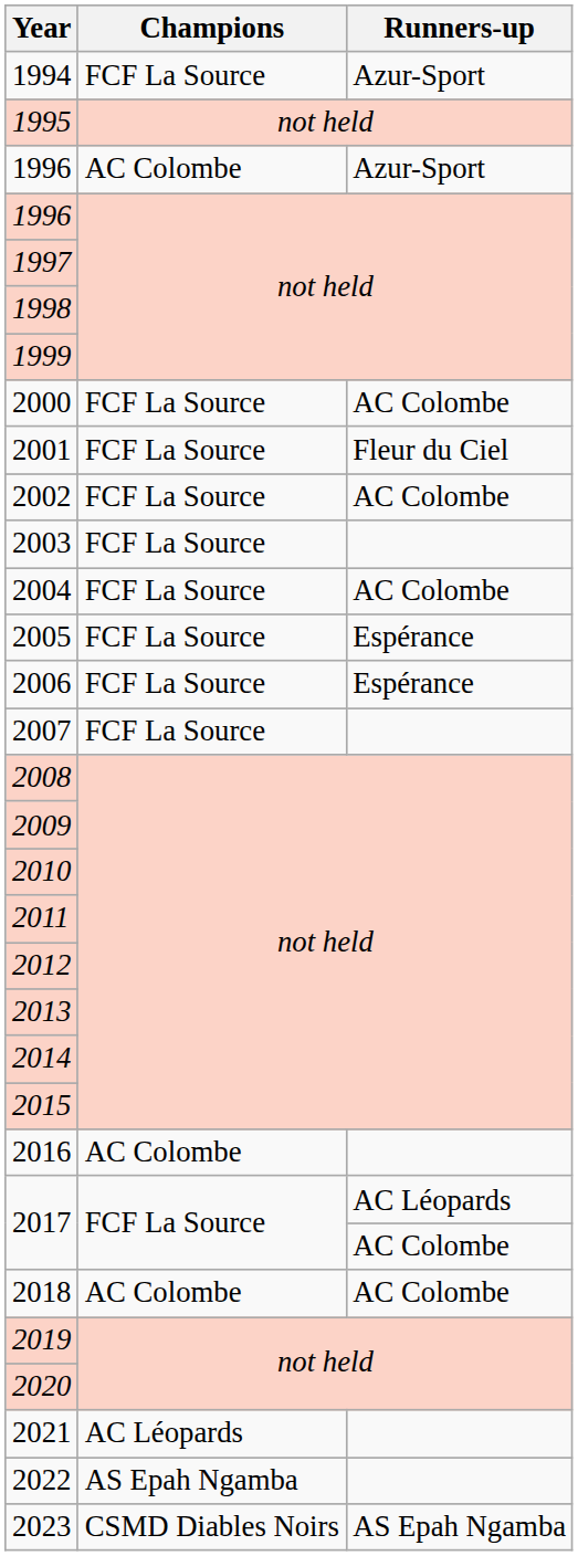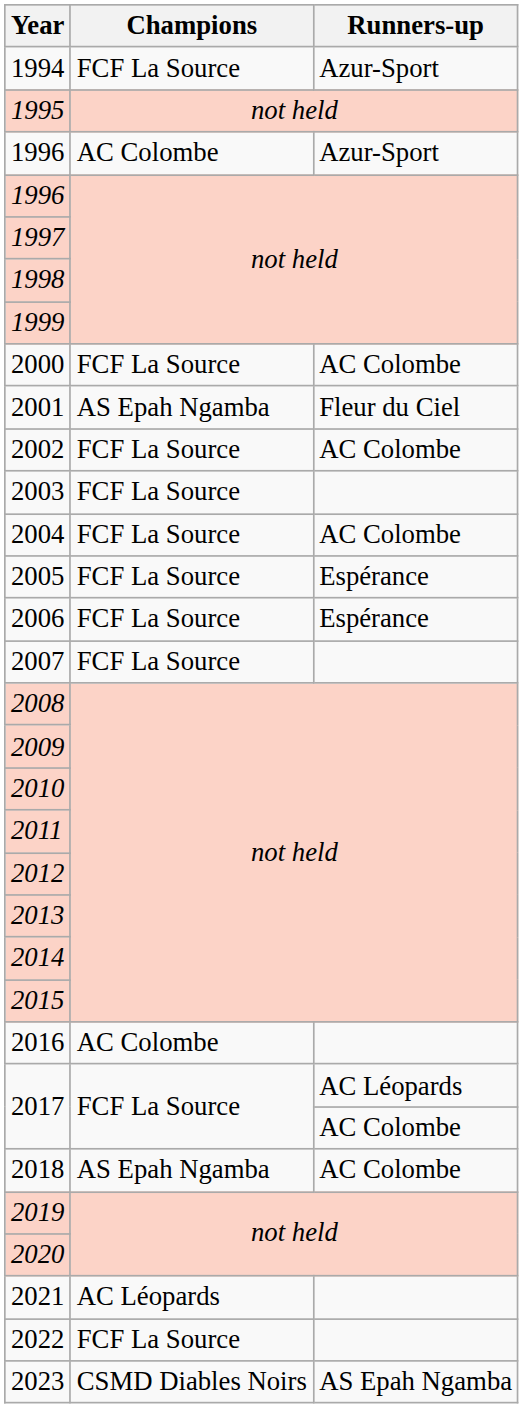2001 | Champions: FCF La Source -> AS Epah Ngamba
2018 | Champions: AC Colombe -> AS Epah Ngamba
2022 | Champions: AS Epah Ngamba -> FCF La Source
